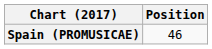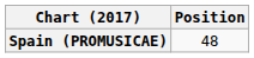Spain (PROMUSICAE) | Position: 46 -> 48
